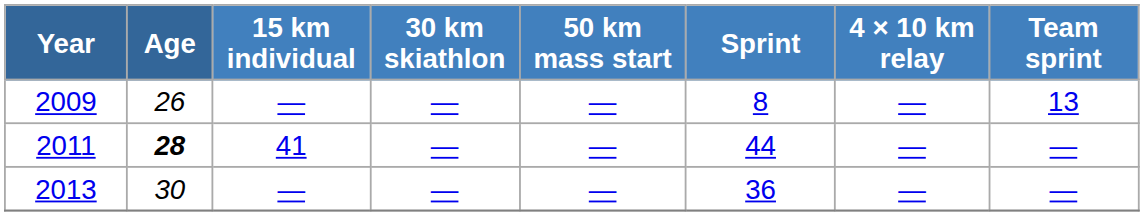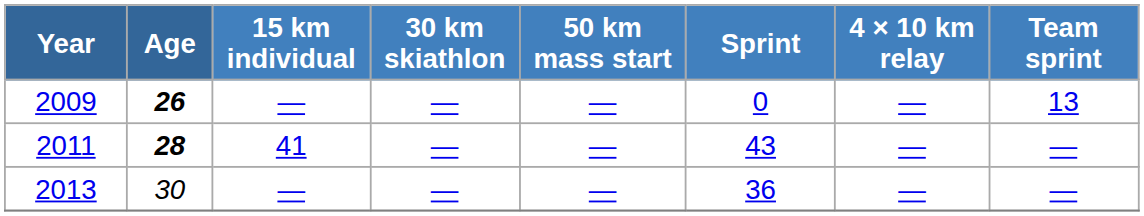2009 | Age: normal -> bold
2009 | Sprint: 8 -> 0
2011 | Sprint: 44 -> 43
